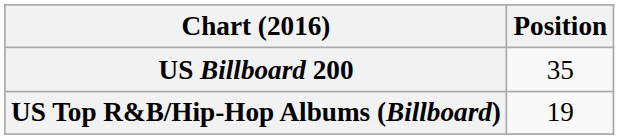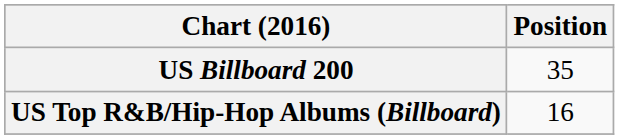US Top R&B/Hip-Hop Albums (Billboard) | Position: 19 -> 16
